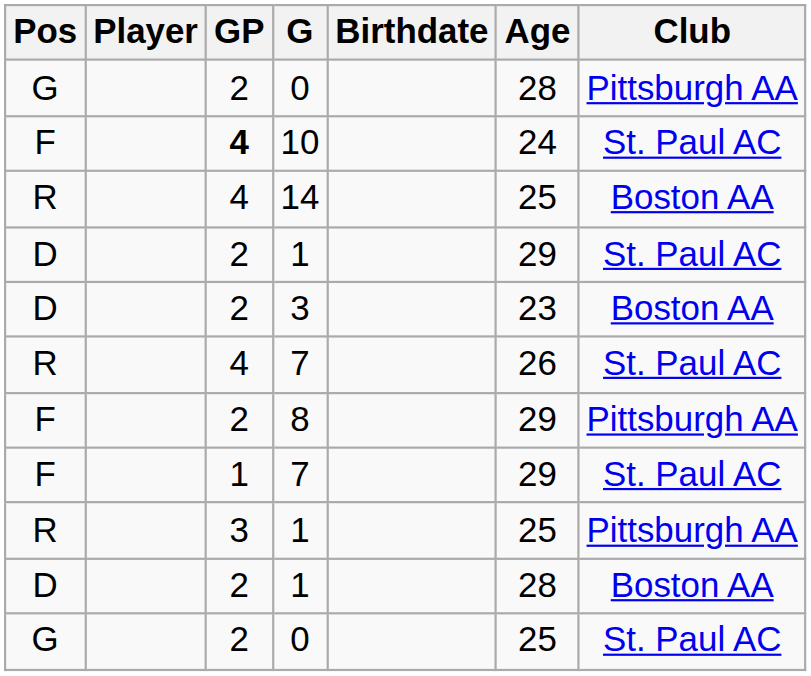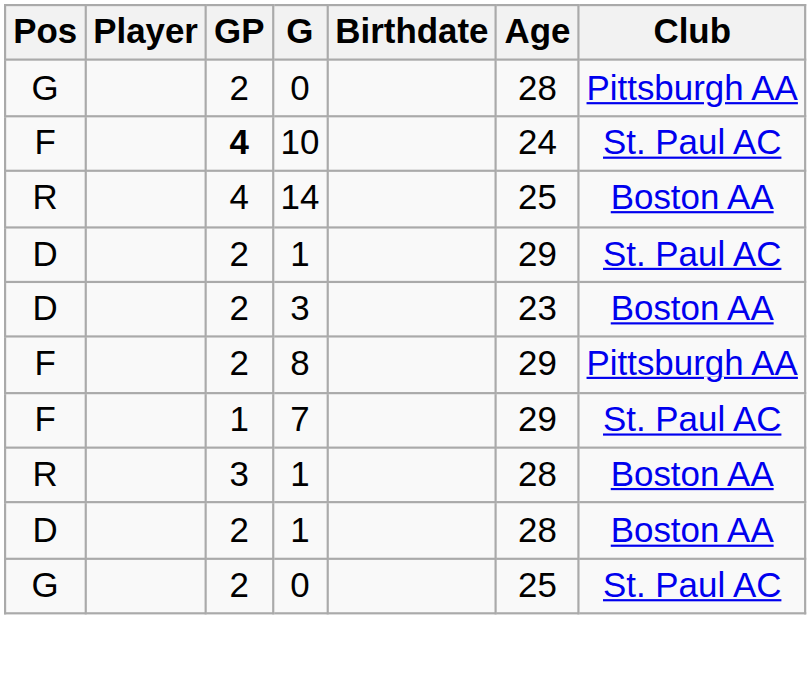- row: R | 4 | 7 | 26 | St. Paul AC
R / 1 | Age: 25 -> 28
R / 1 | Club: Pittsburgh AA -> Boston AA
